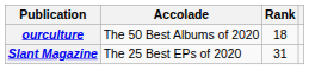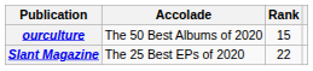ourculture | Rank: 18 -> 15
Slant Magazine | Rank: 31 -> 22
